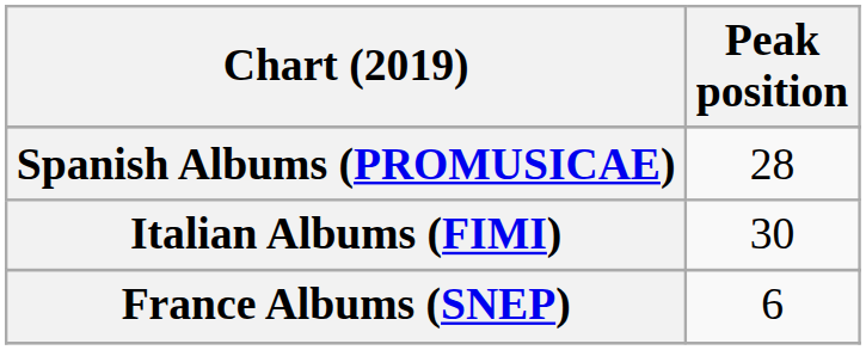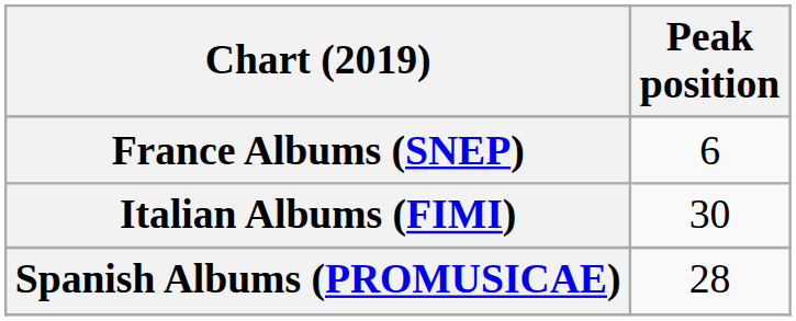rows swapped: France Albums (SNEP) <-> Spanish Albums (PROMUSICAE)
